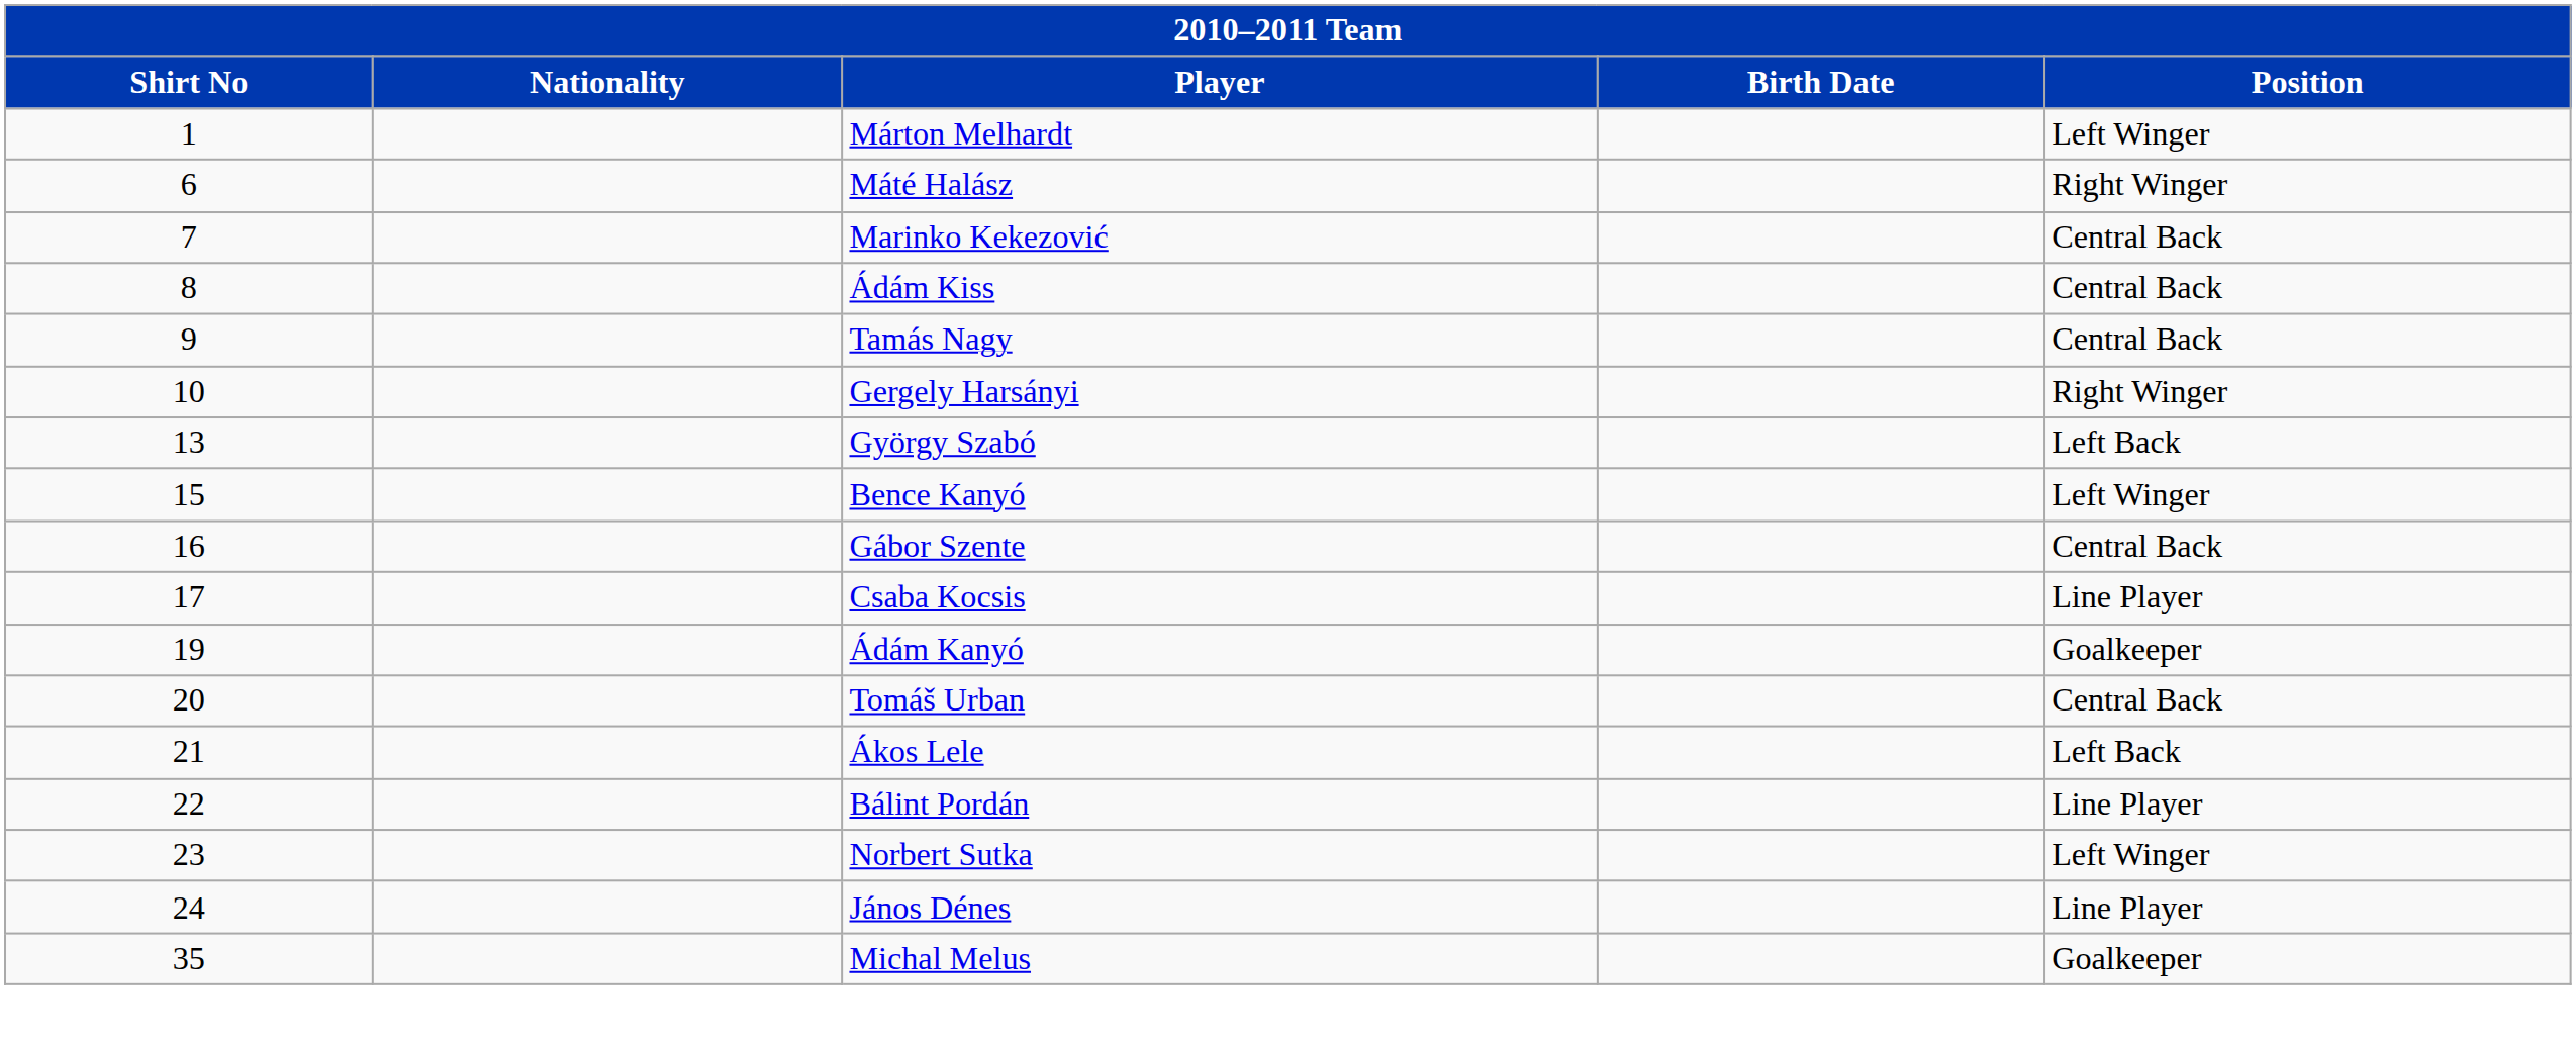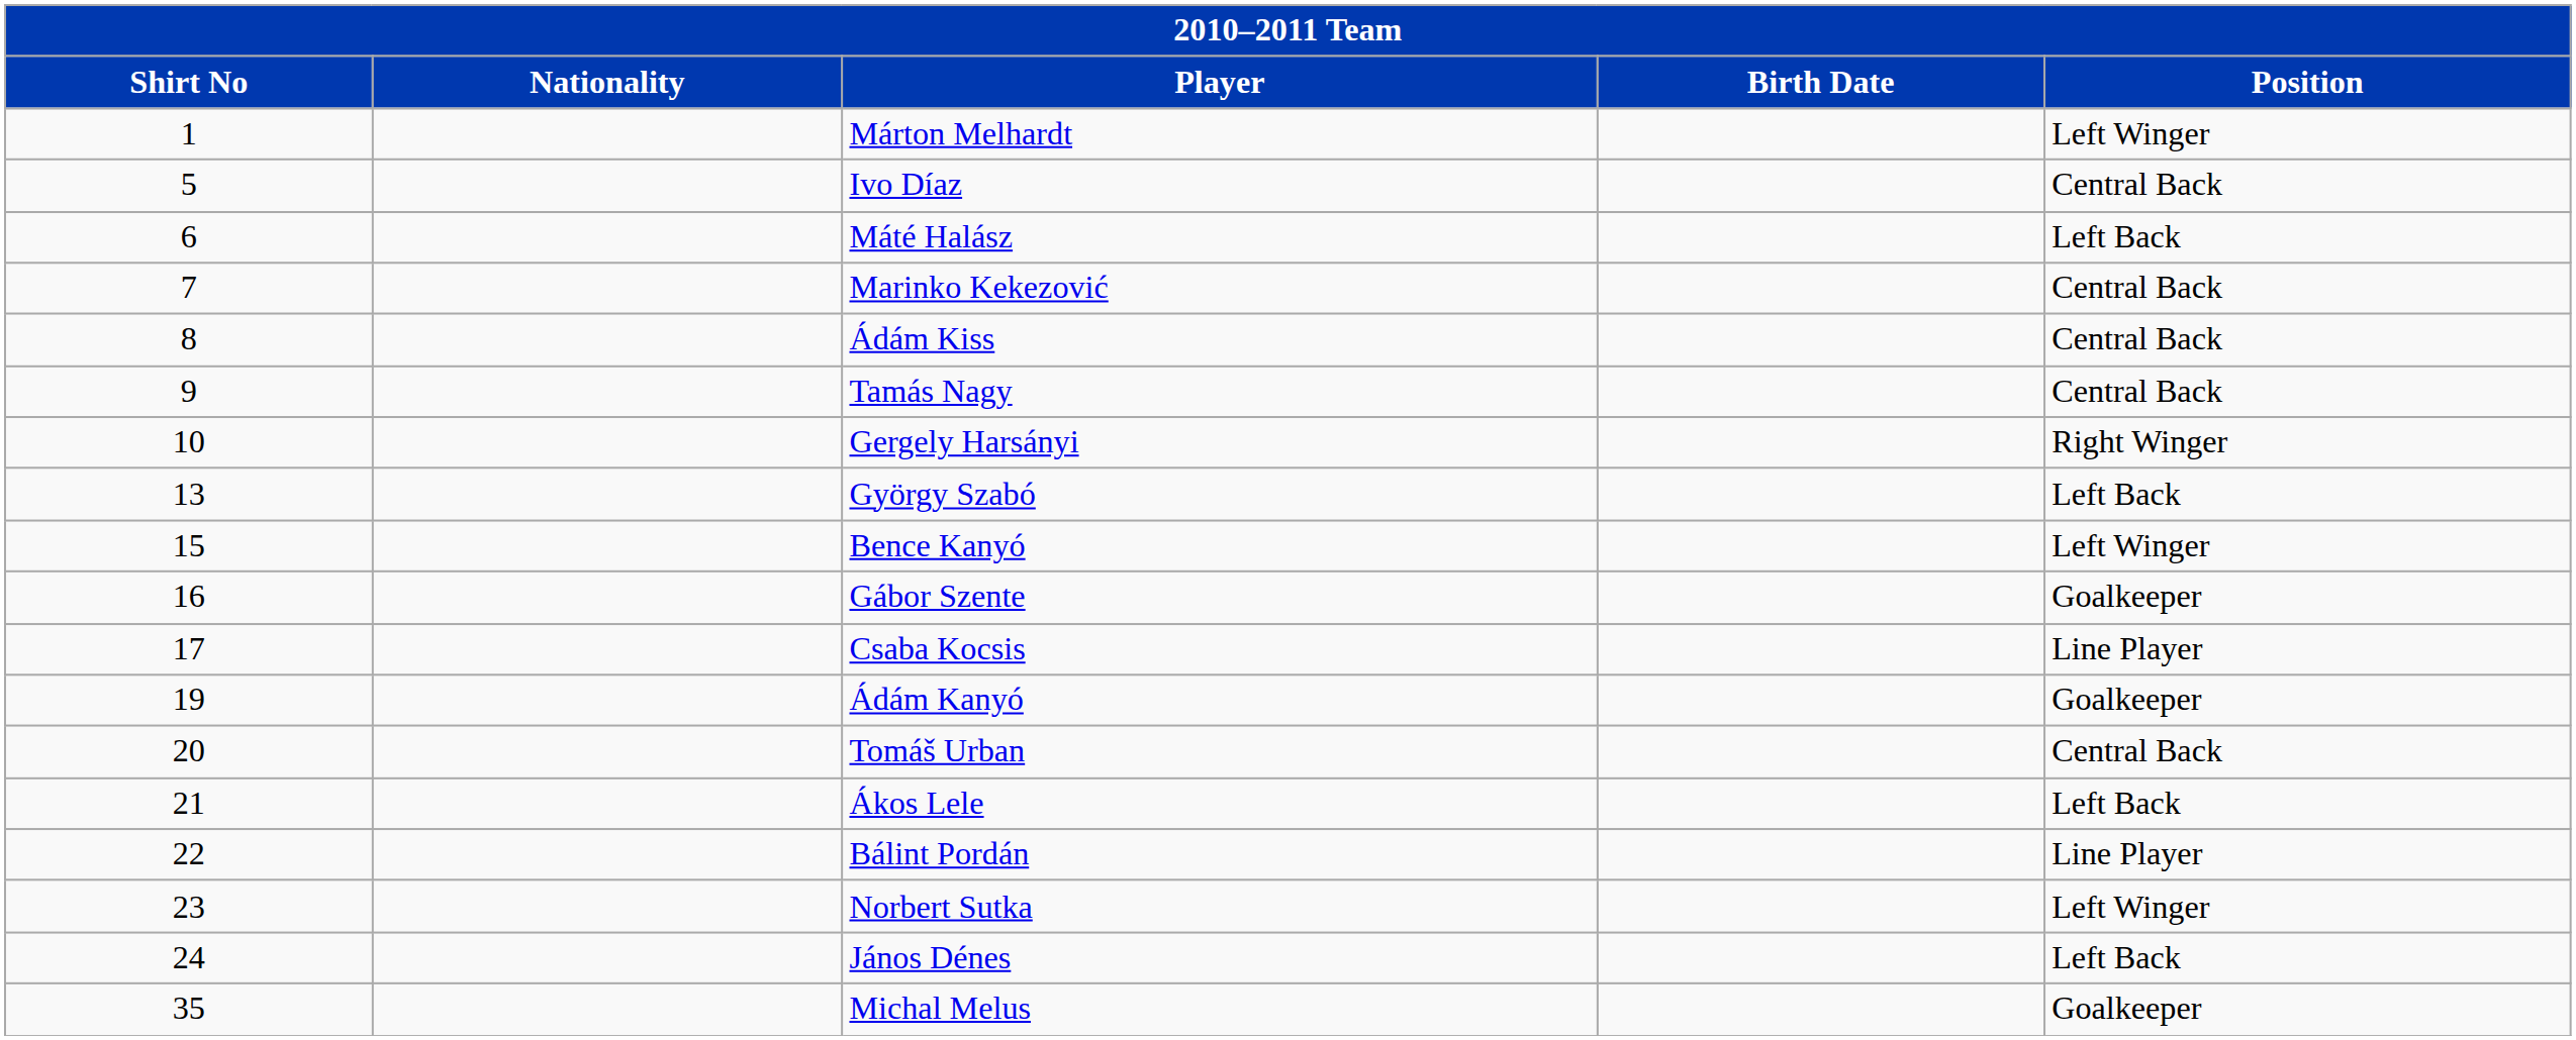+ row: 5 | Ivo Díaz | Central Back
Máté Halász | Position: Right Winger -> Left Back
Gábor Szente | Position: Central Back -> Goalkeeper
János Dénes | Position: Line Player -> Left Back
